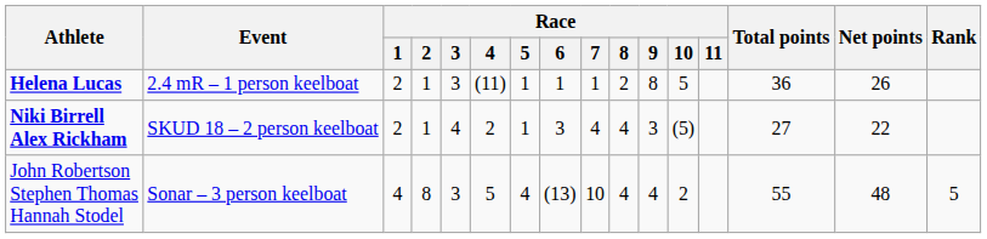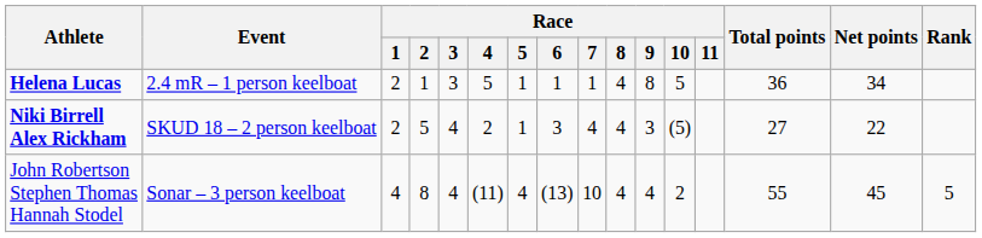Helena Lucas | Race / 4: (11) -> 5
Helena Lucas | Race / 8: 2 -> 4
Helena Lucas | Net points: 26 -> 34
Niki Birrell Alex Rickham | Race / 2: 1 -> 5
John Robertson Stephen Thomas Hannah Stodel | Race / 3: 3 -> 4
John Robertson Stephen Thomas Hannah Stodel | Race / 4: 5 -> (11)
John Robertson Stephen Thomas Hannah Stodel | Net points: 48 -> 45
